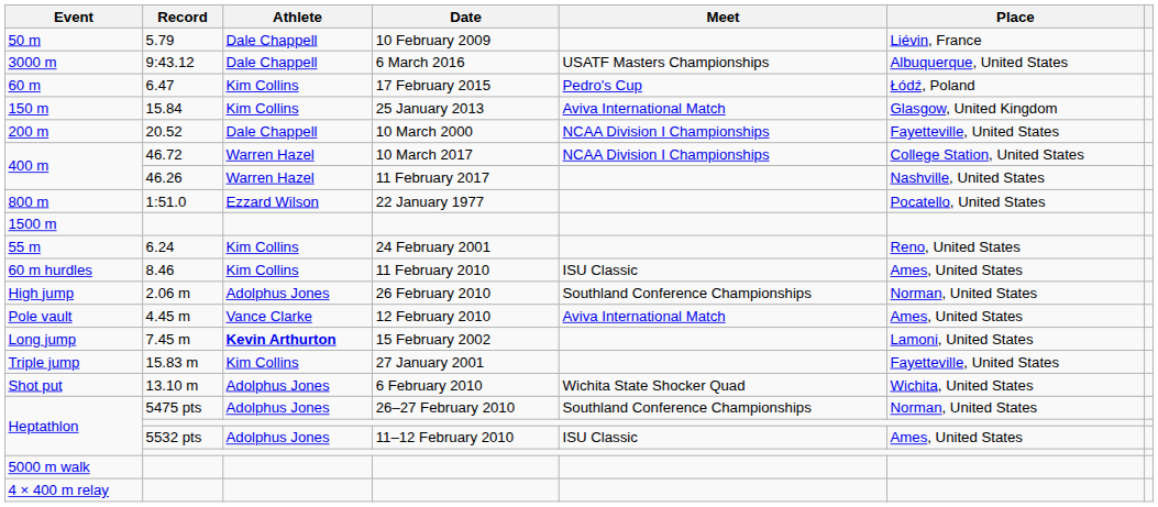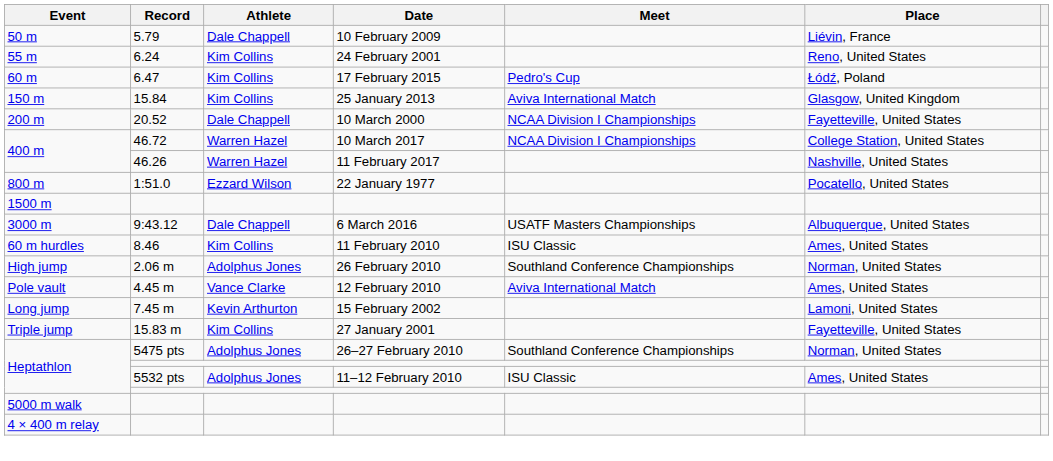rows swapped: 55 m <-> 3000 m
Long jump | Athlete: bold -> normal
- row: Shot put | 13.10 m | Adolphus Jones | 6 February 2010 | Wichita State Shocker Quad | Wichita, United States
